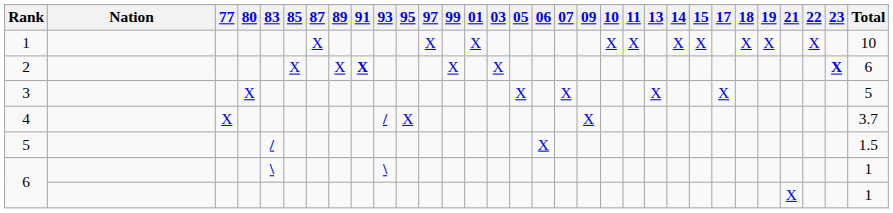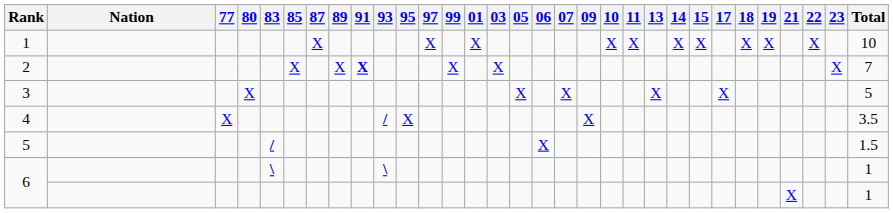2 | 23: bold -> normal
2 | Total: 6 -> 7
4 | Total: 3.7 -> 3.5
